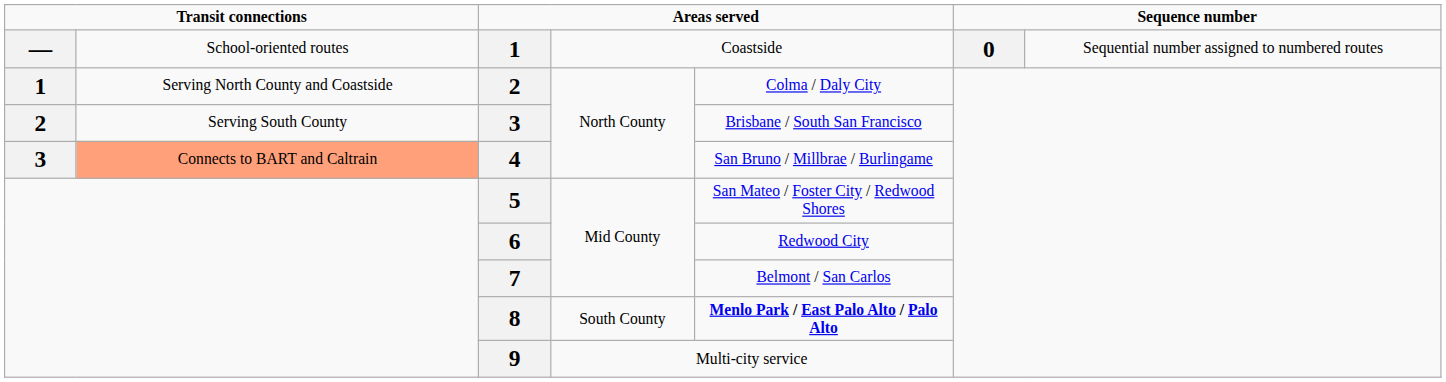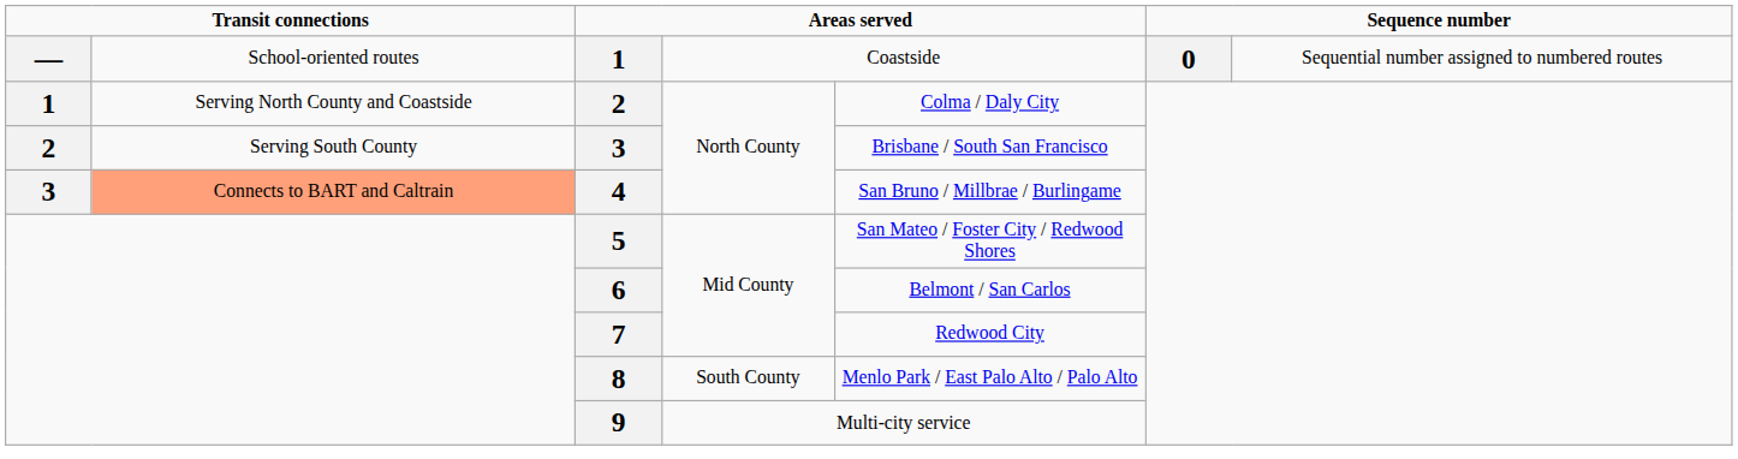6 | column 5: Redwood City -> Belmont / San Carlos
7 | column 5: Belmont / San Carlos -> Redwood City
8 | column 5: bold -> normal
